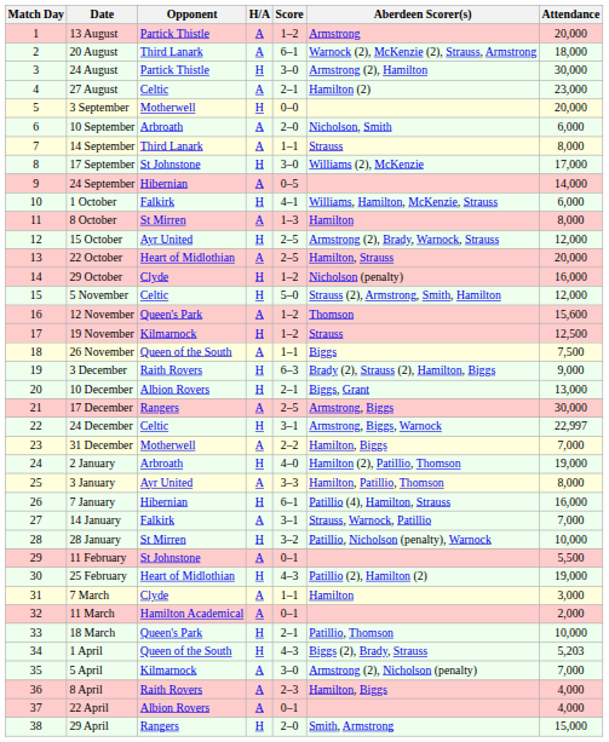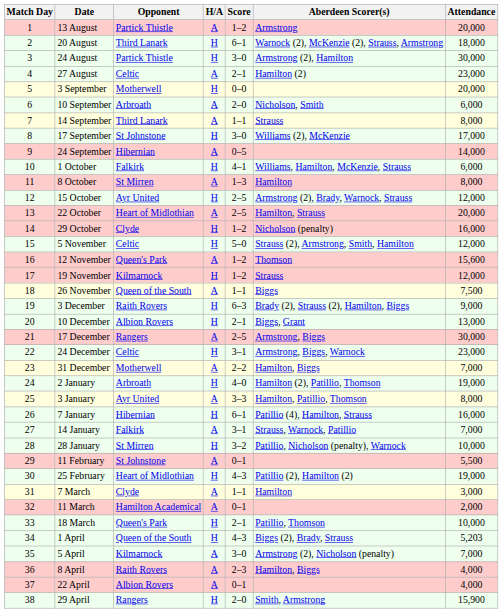20 August | H/A: A -> H
19 November | Attendance: 12,500 -> 12,000
24 December | Attendance: 22,997 -> 23,000
29 April | Attendance: 15,000 -> 15,900
